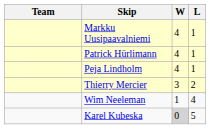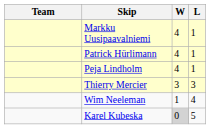Thierry Mercier | L: 2 -> 3
